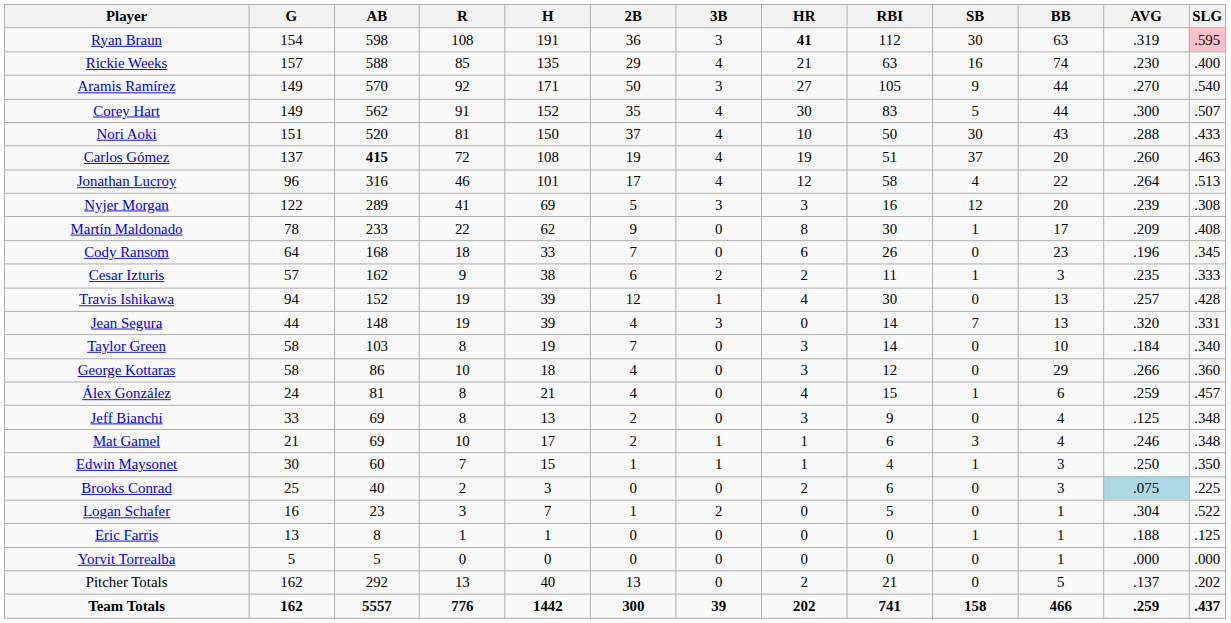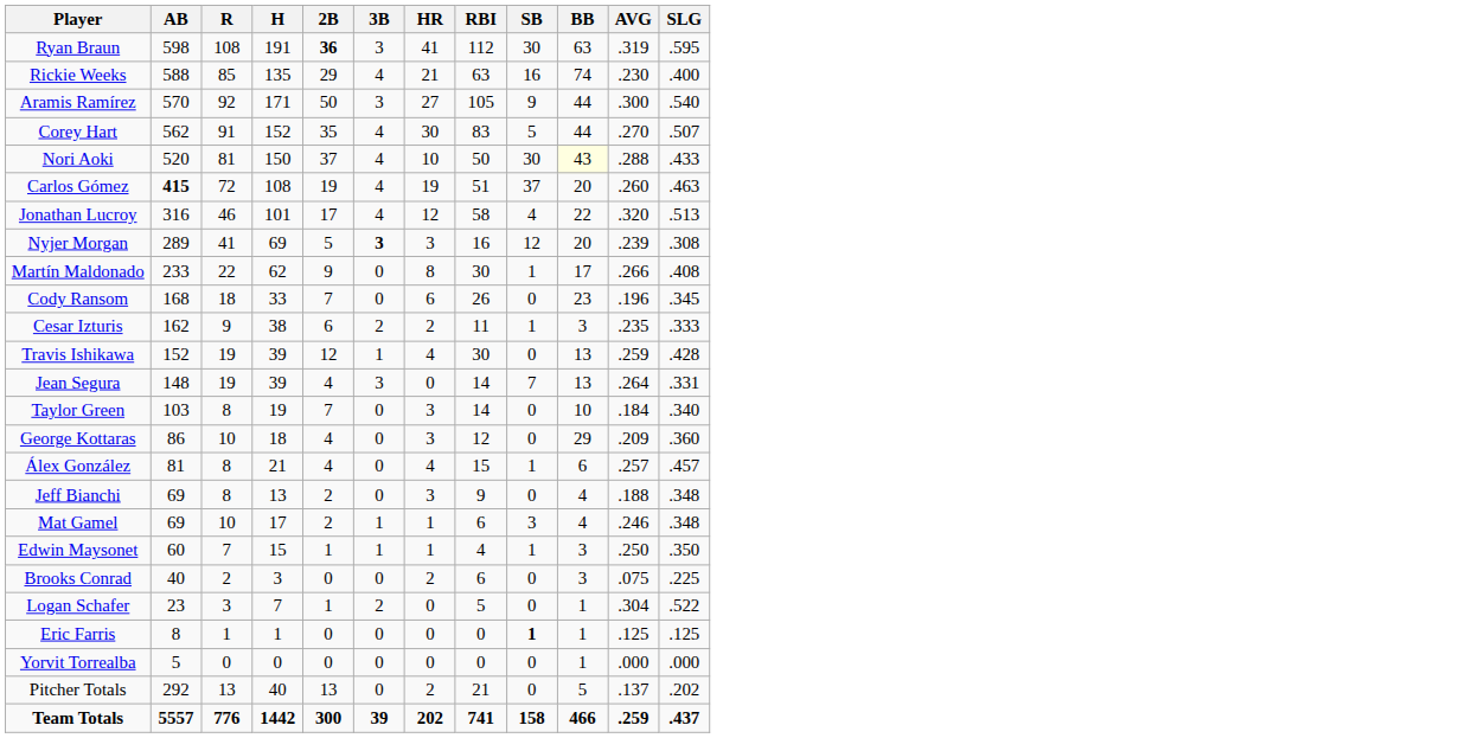- column: G | 154 | 157 | 149 | 149 | 151 | 137 | 96 | 122 | 78 | 64 | 57 | 94 | 44 | 58 | 58 | 24 | 33 | 21 | 30 | 25 | 16 | 13 | 5 | 162 | 162
Ryan Braun | 2B: normal -> bold
Ryan Braun | HR: bold -> normal
Ryan Braun | SLG: pink background -> no background
Aramis Ramírez | AVG: .270 -> .300
Corey Hart | AVG: .300 -> .270
Nori Aoki | BB: no background -> lightyellow background
Jonathan Lucroy | AVG: .264 -> .320
Nyjer Morgan | 3B: normal -> bold
Martín Maldonado | AVG: .209 -> .266
Travis Ishikawa | AVG: .257 -> .259
Jean Segura | AVG: .320 -> .264
George Kottaras | AVG: .266 -> .209
Álex González | AVG: .259 -> .257
Jeff Bianchi | AVG: .125 -> .188
Brooks Conrad | AVG: lightblue background -> no background
Eric Farris | SB: normal -> bold
Eric Farris | AVG: .188 -> .125
